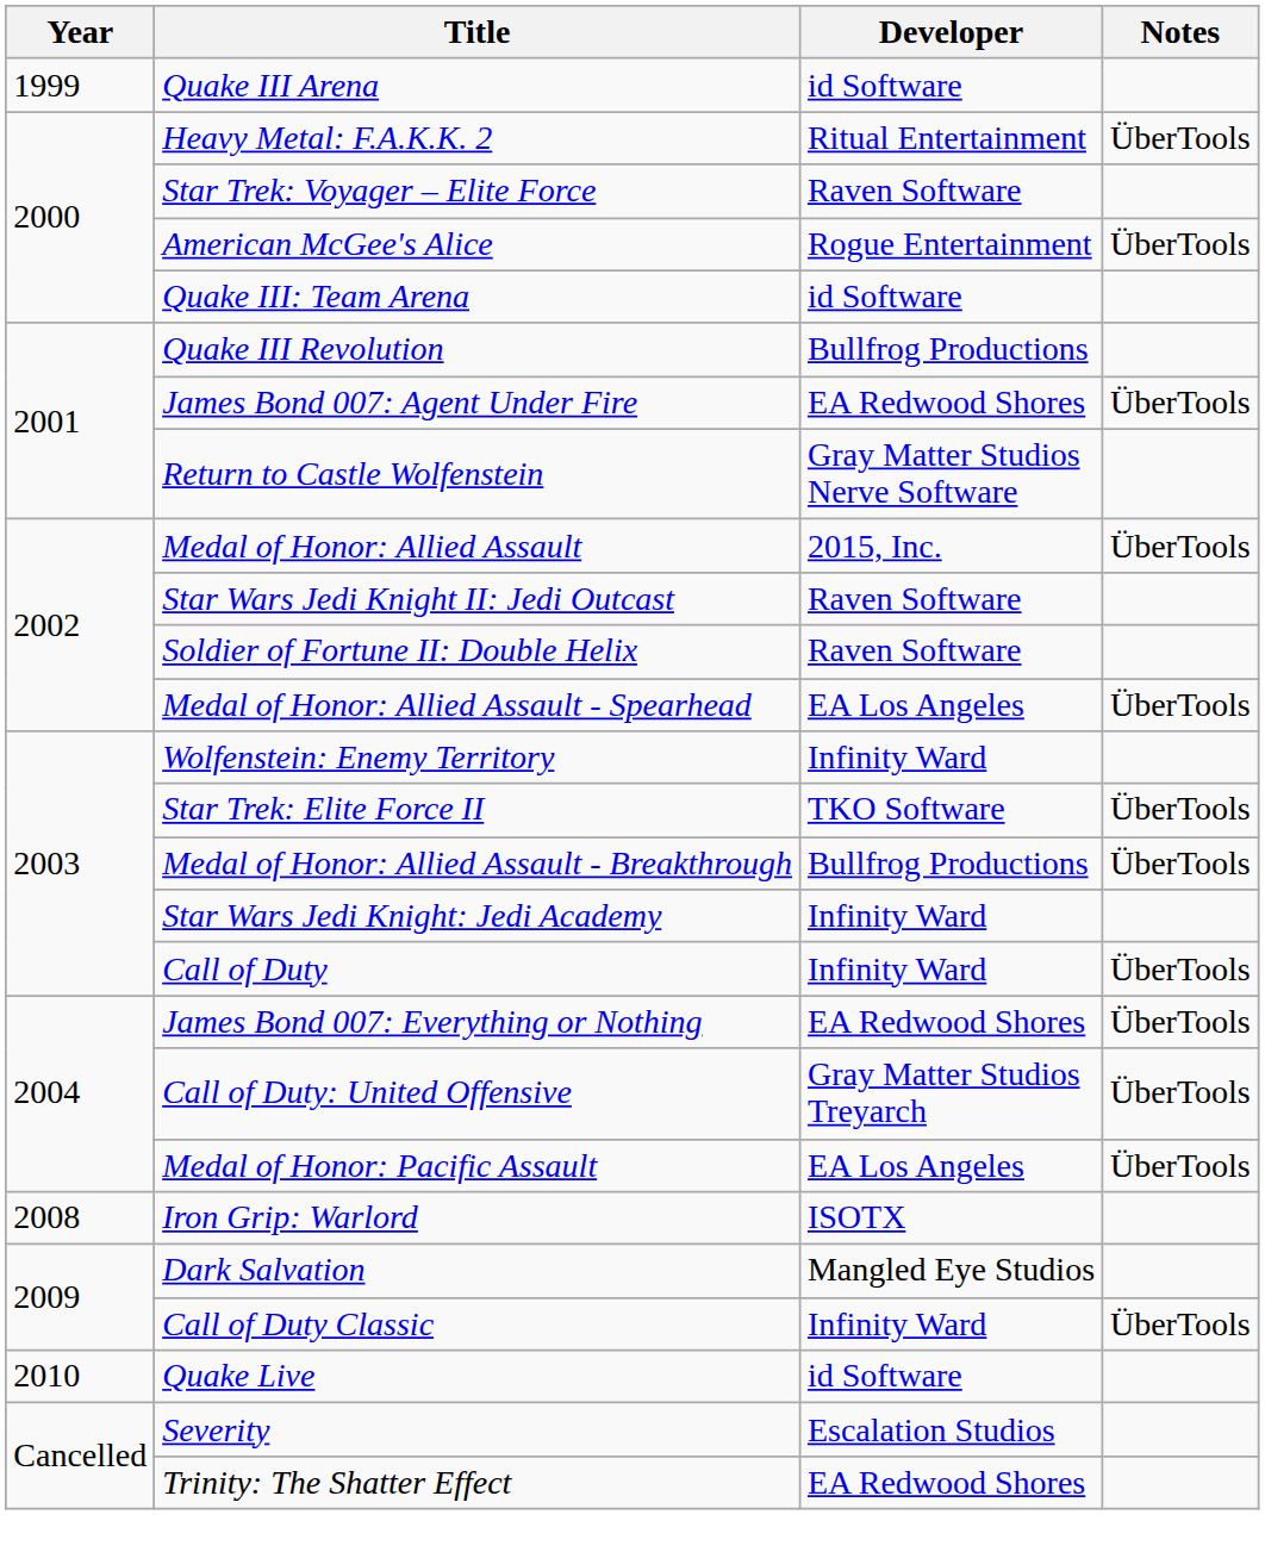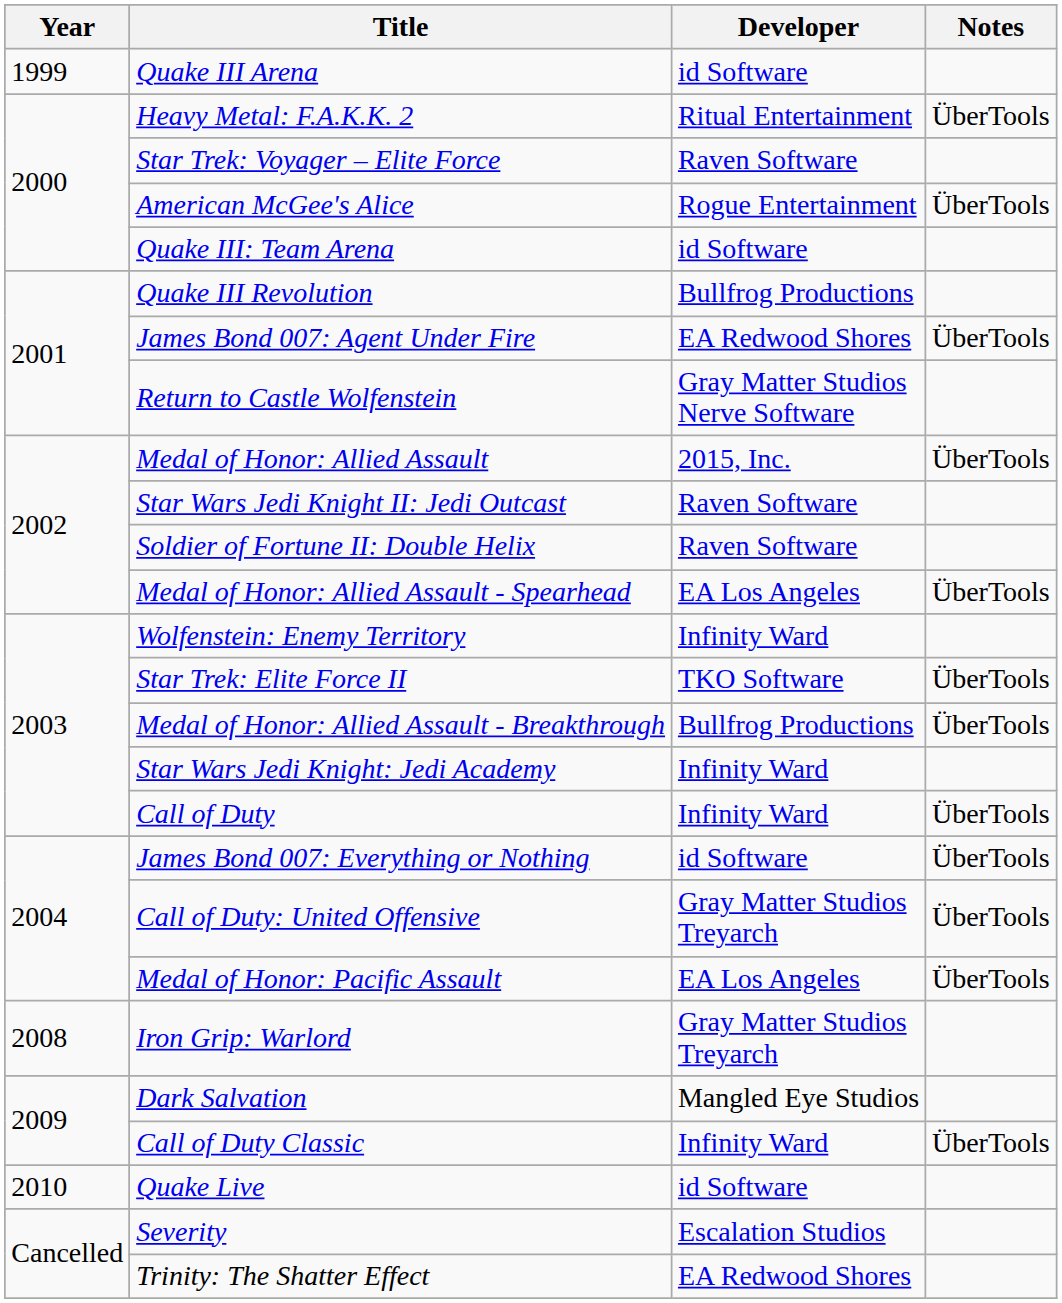James Bond 007: Everything or Nothing | Developer: EA Redwood Shores -> id Software
Iron Grip: Warlord | Developer: ISOTX -> Gray Matter Studios Treyarch
